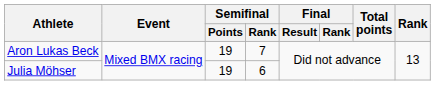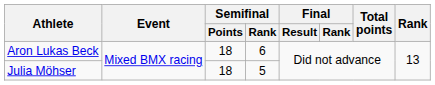Aron Lukas Beck | Semifinal / Points: 19 -> 18
Aron Lukas Beck | Semifinal / Rank: 7 -> 6
Julia Möhser | Semifinal / Points: 19 -> 18
Julia Möhser | Semifinal / Rank: 6 -> 5
